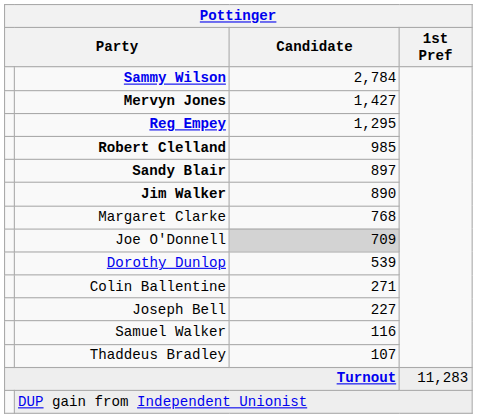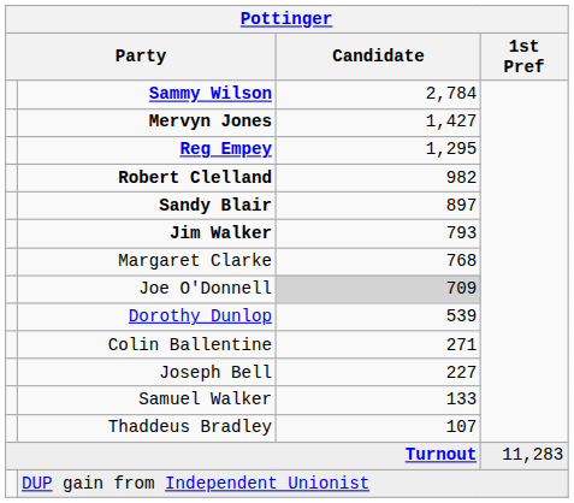Robert Clelland | Candidate: 985 -> 982
Jim Walker | Candidate: 890 -> 793
Samuel Walker | Candidate: 116 -> 133
